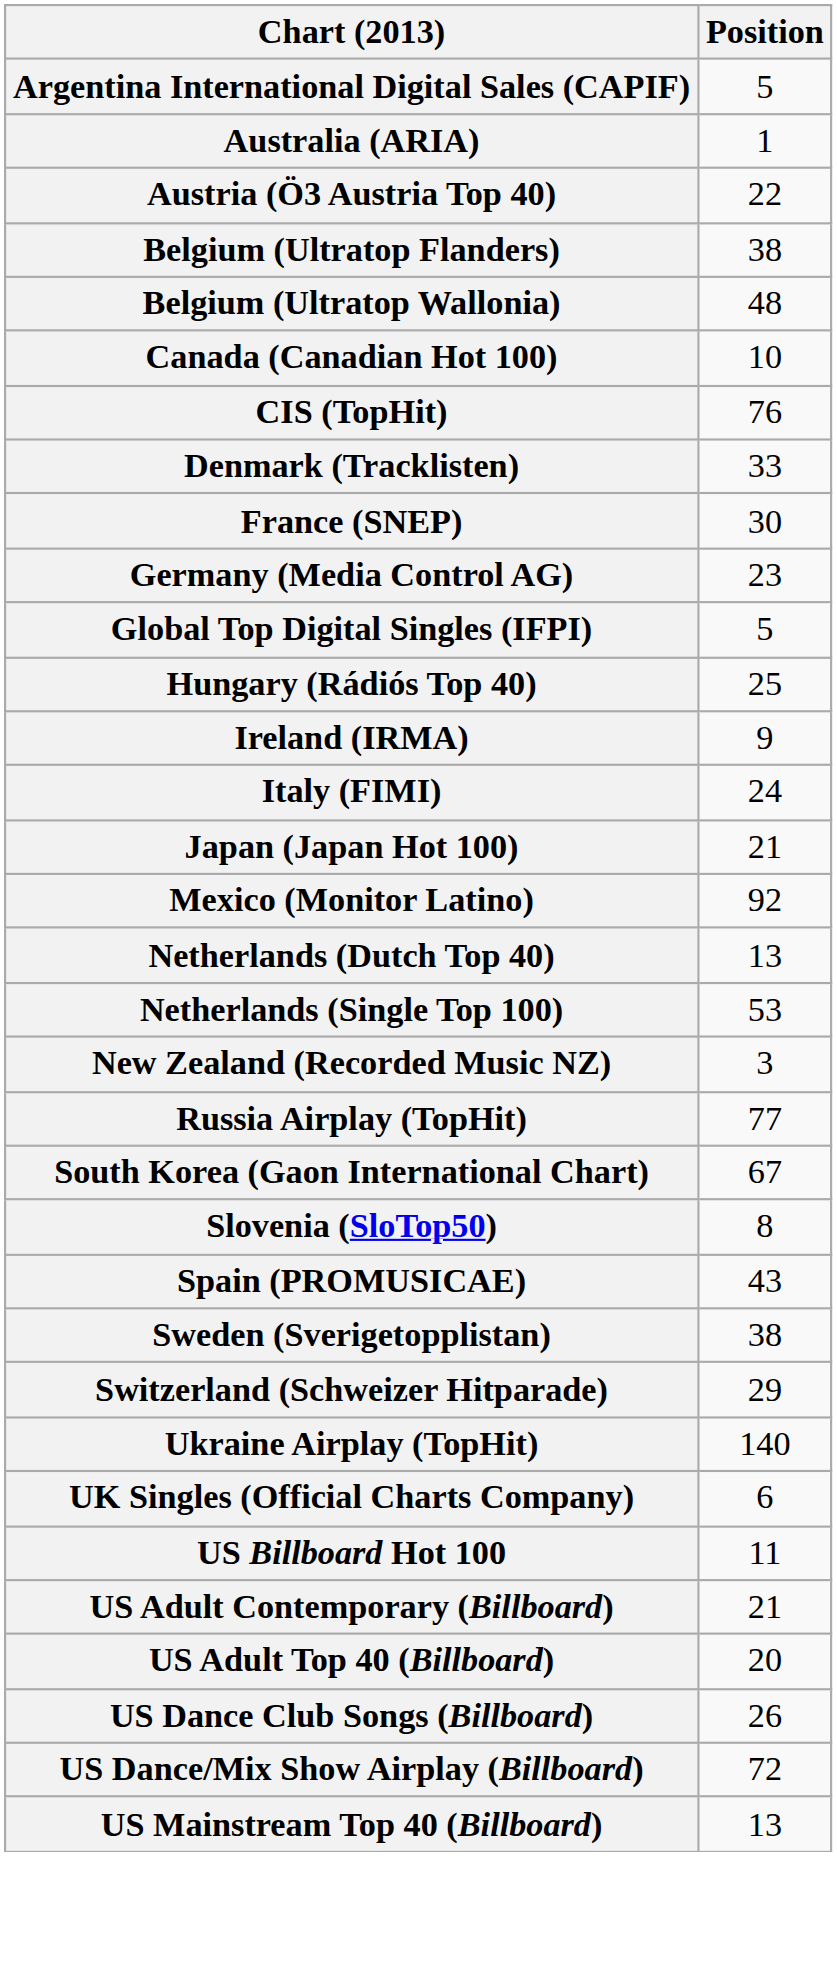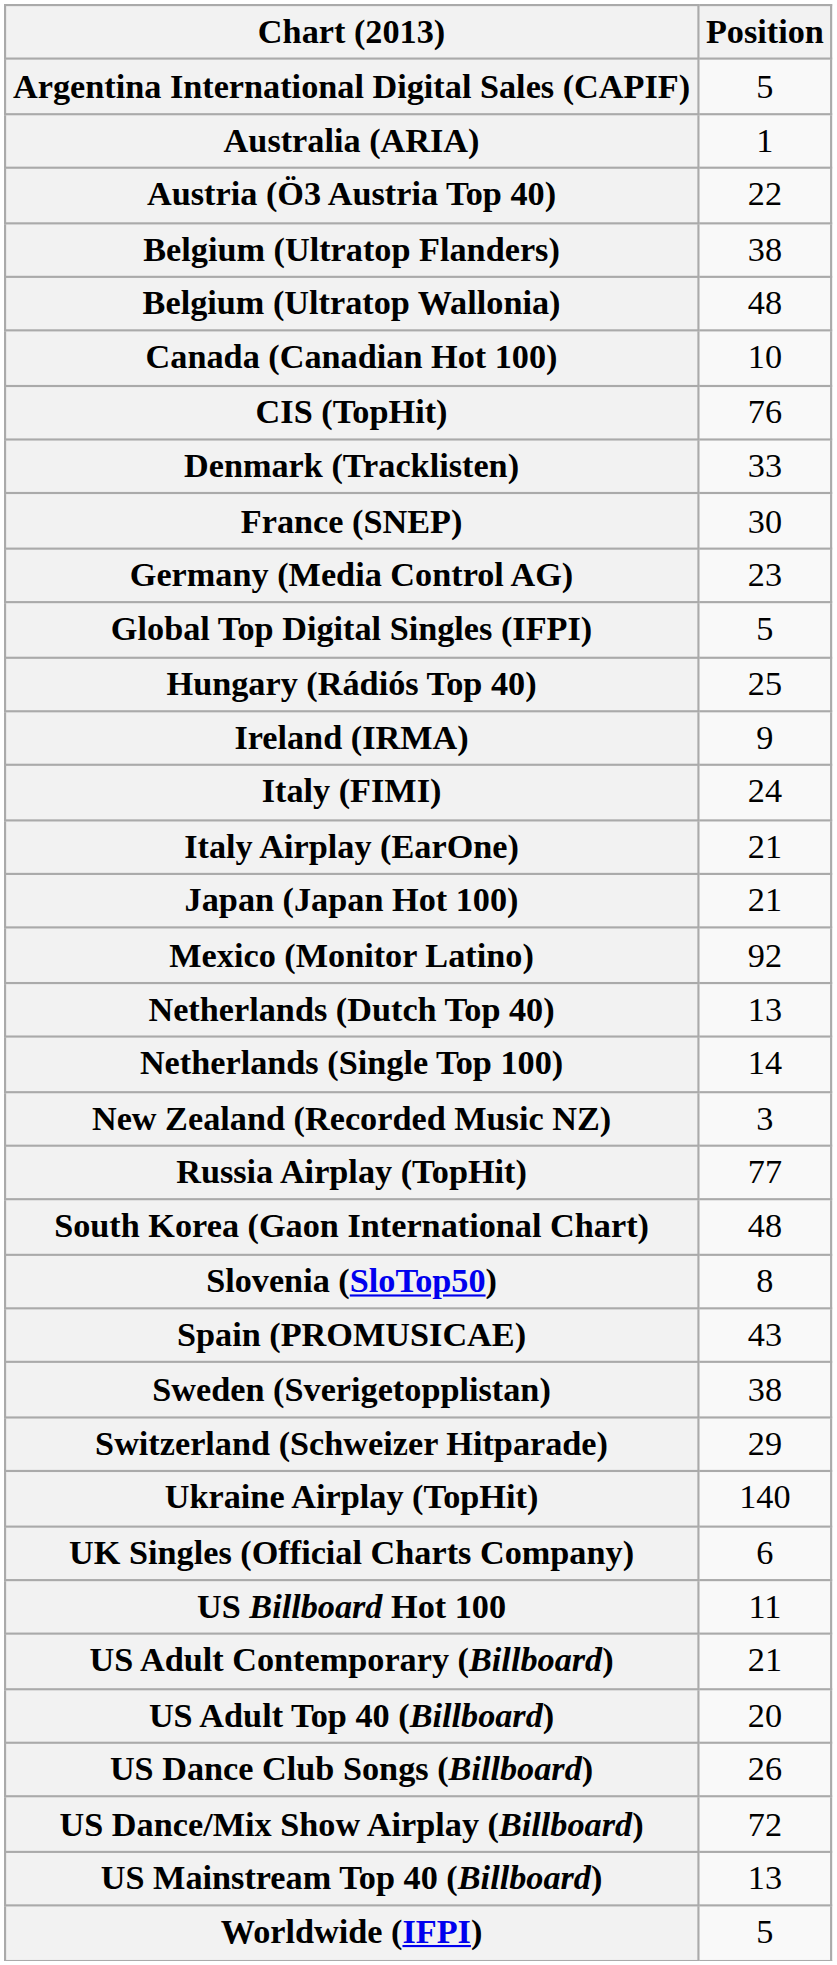+ row: Italy Airplay (EarOne) | 21
Netherlands (Single Top 100) | Position: 53 -> 14
South Korea (Gaon International Chart) | Position: 67 -> 48
+ row: Worldwide (IFPI) | 5
